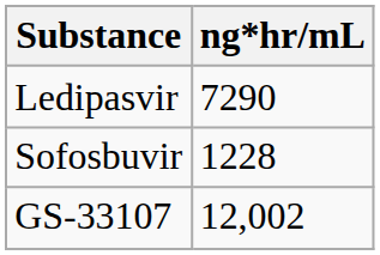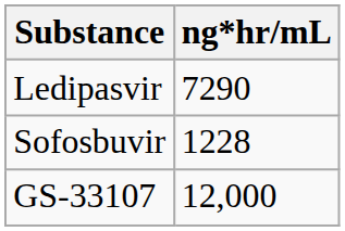GS-33107 | ng*hr/mL: 12,002 -> 12,000
